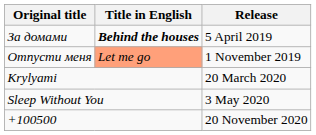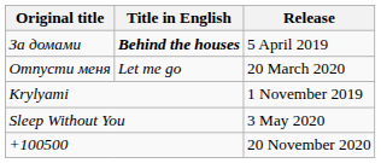Отпусти меня | Title in English: lightsalmon background -> no background
Отпусти меня | Release: 1 November 2019 -> 20 March 2020
Krylyami | Release: 20 March 2020 -> 1 November 2019
